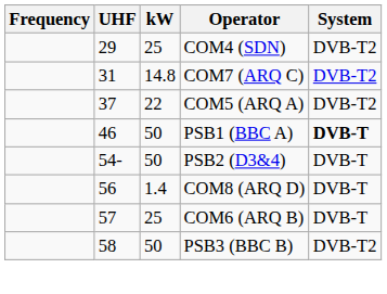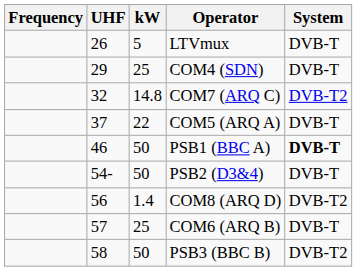+ row: 26 | 5 | LTVmux | DVB-T
COM4 (SDN) | System: DVB-T2 -> DVB-T
COM7 (ARQ C) | UHF: 31 -> 32
COM5 (ARQ A) | System: DVB-T2 -> DVB-T
COM8 (ARQ D) | System: DVB-T -> DVB-T2
